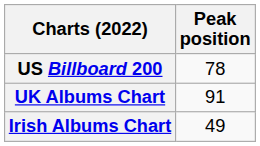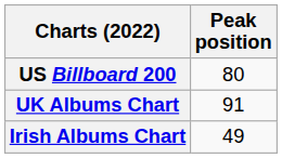US Billboard 200 | Peak position: 78 -> 80
